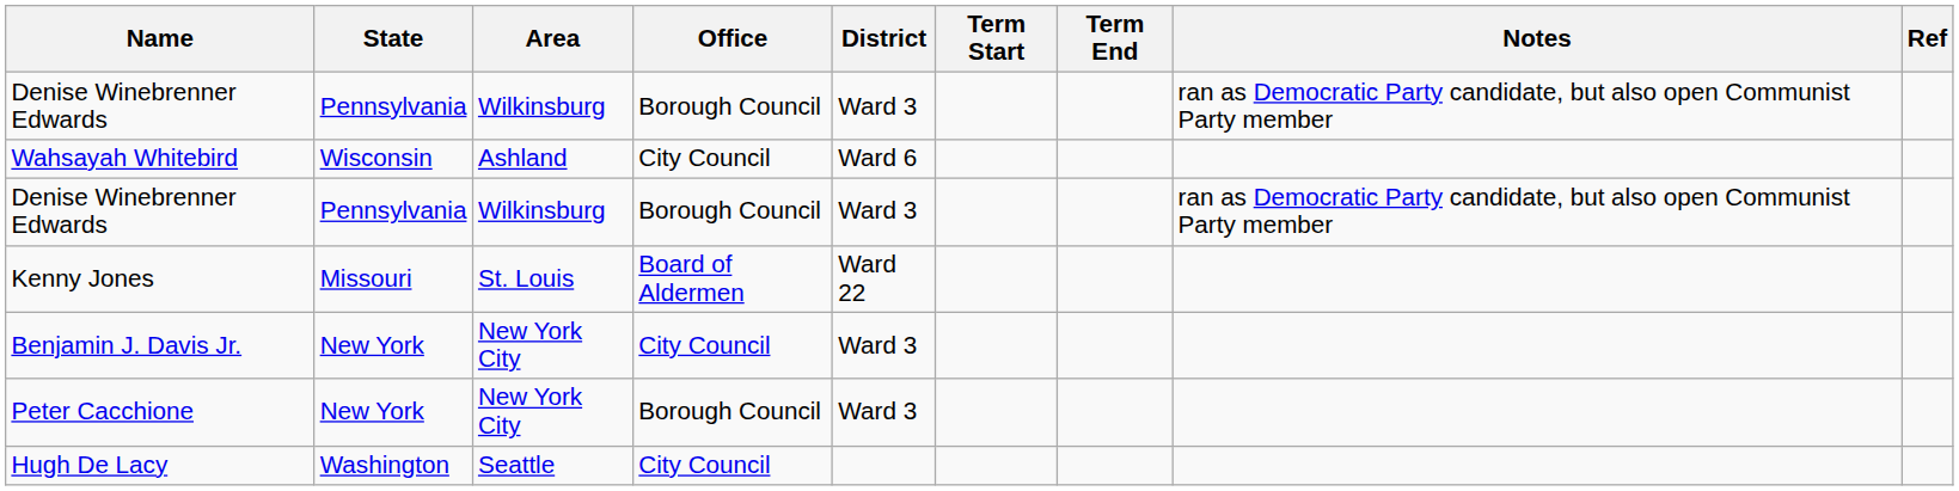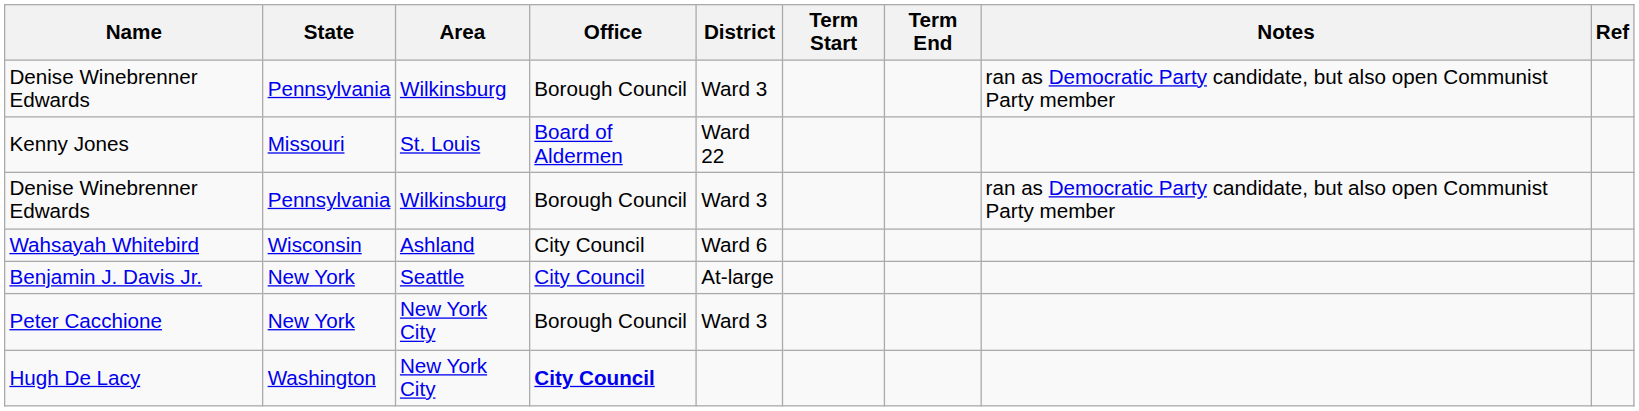rows swapped: Wahsayah Whitebird <-> Kenny Jones
Benjamin J. Davis Jr. | Area: New York City -> Seattle
Benjamin J. Davis Jr. | District: Ward 3 -> At-large
Hugh De Lacy | Area: Seattle -> New York City
Hugh De Lacy | Office: normal -> bold
